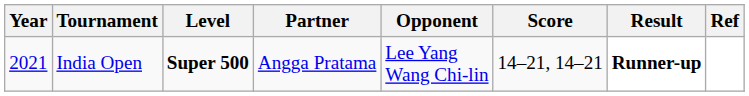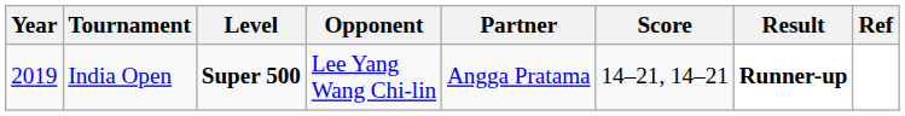columns swapped: Partner <-> Opponent
India Open | Year: 2021 -> 2019
